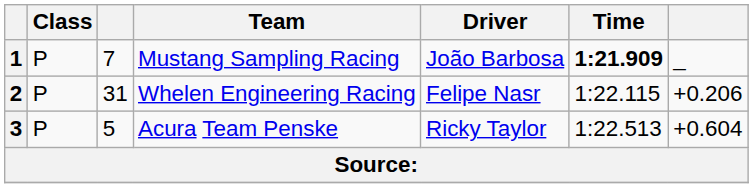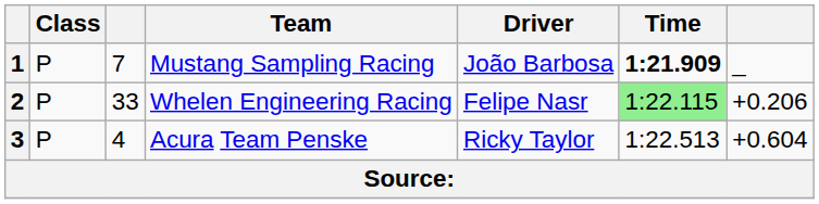2 | column 3: 31 -> 33
2 | Time: no background -> lightgreen background
3 | column 3: 5 -> 4
